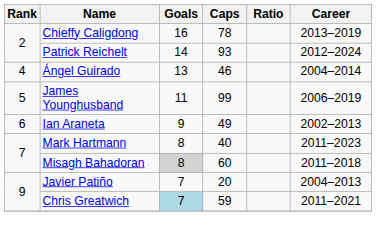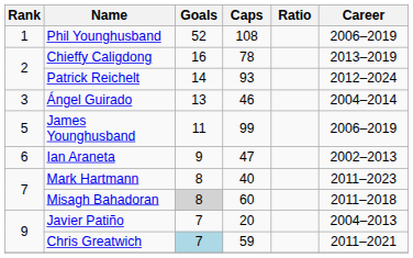+ row: 1 | Phil Younghusband | 52 | 108 | 2006–2019
Ángel Guirado | Rank: 4 -> 3
Ian Araneta | Caps: 49 -> 47
